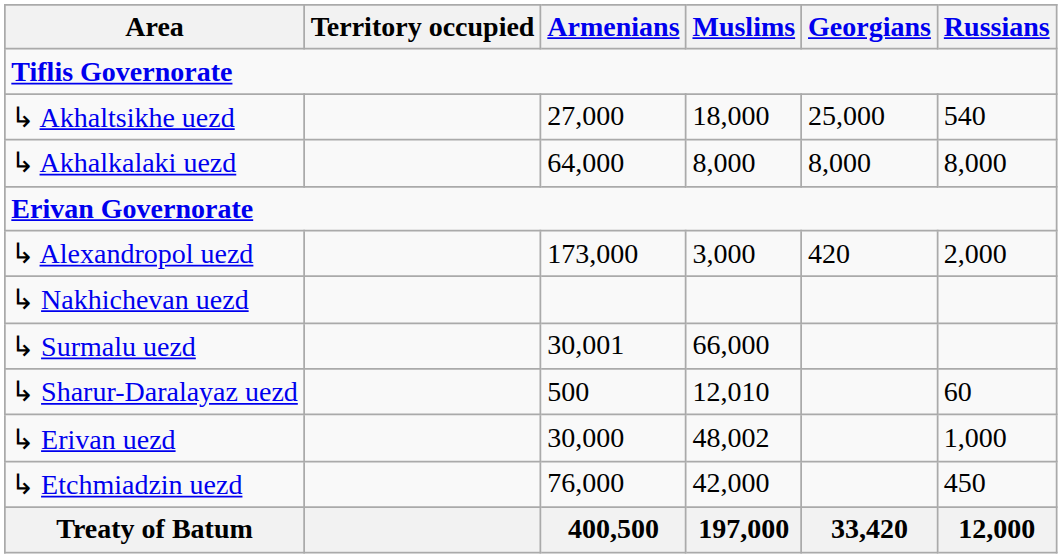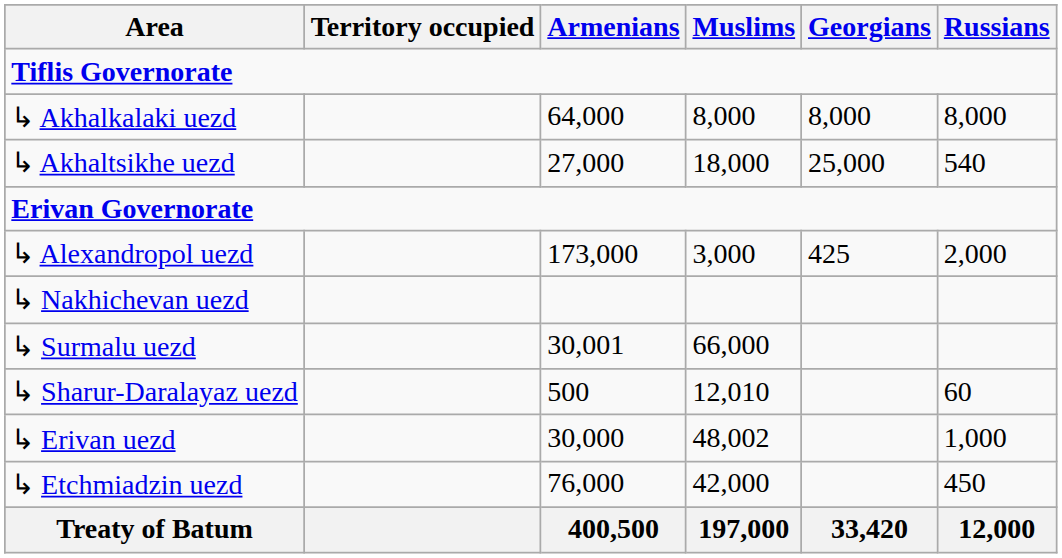rows swapped: ↳ Akhalkalaki uezd <-> ↳ Akhaltsikhe uezd
↳ Alexandropol uezd | Georgians: 420 -> 425
